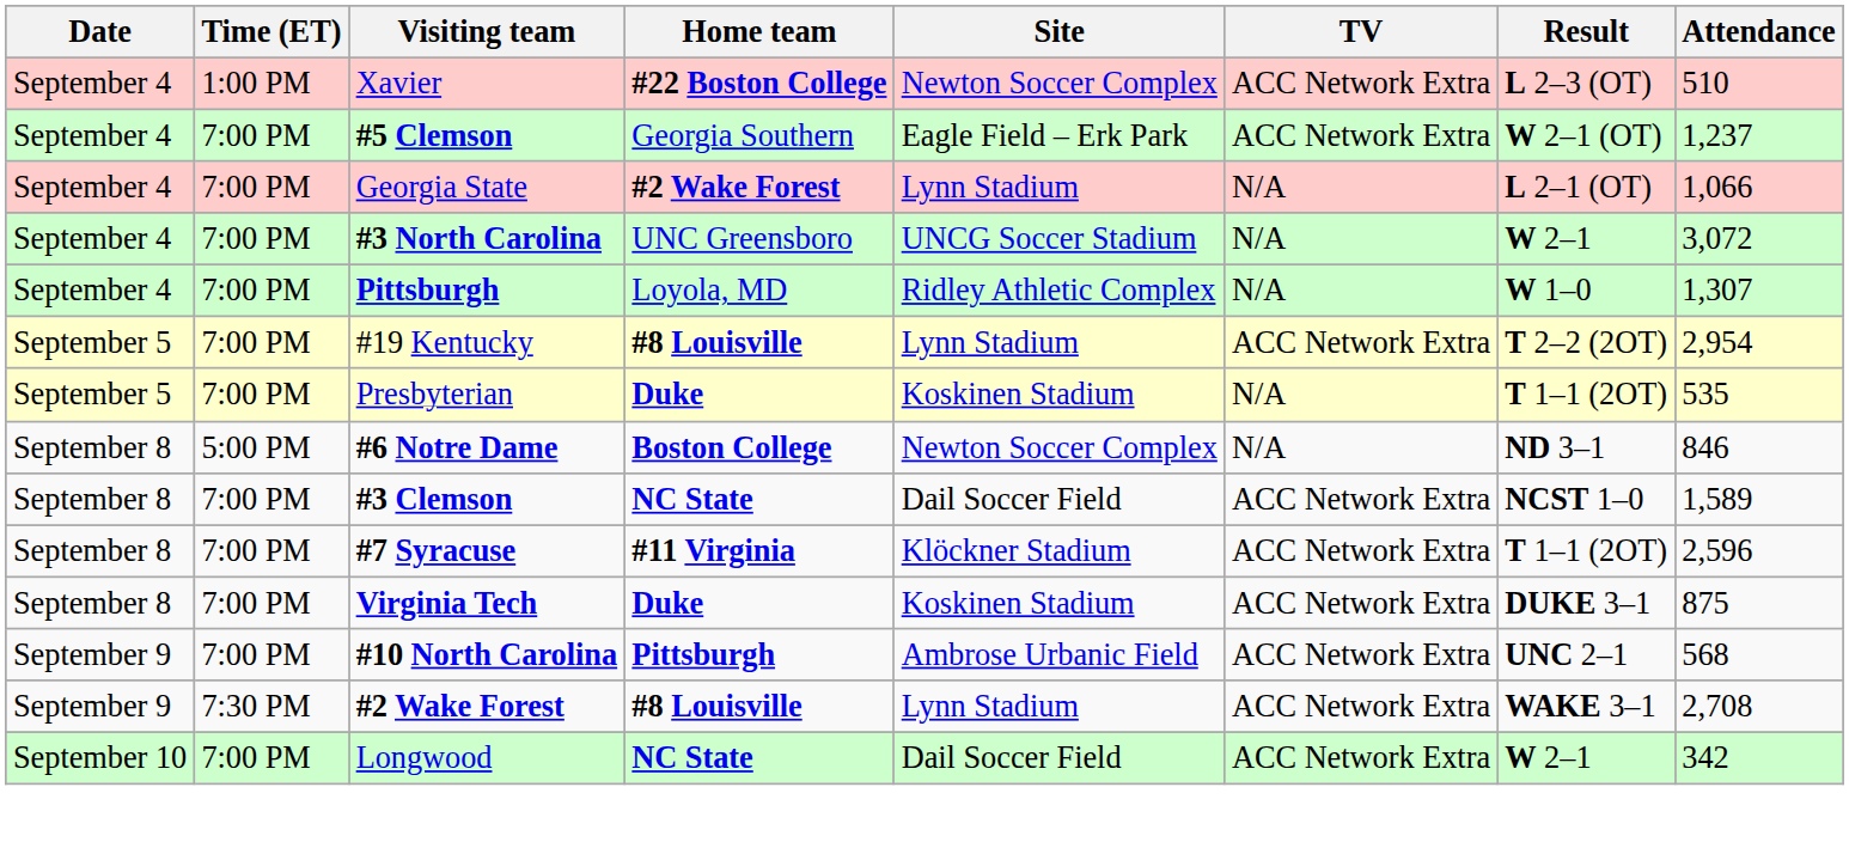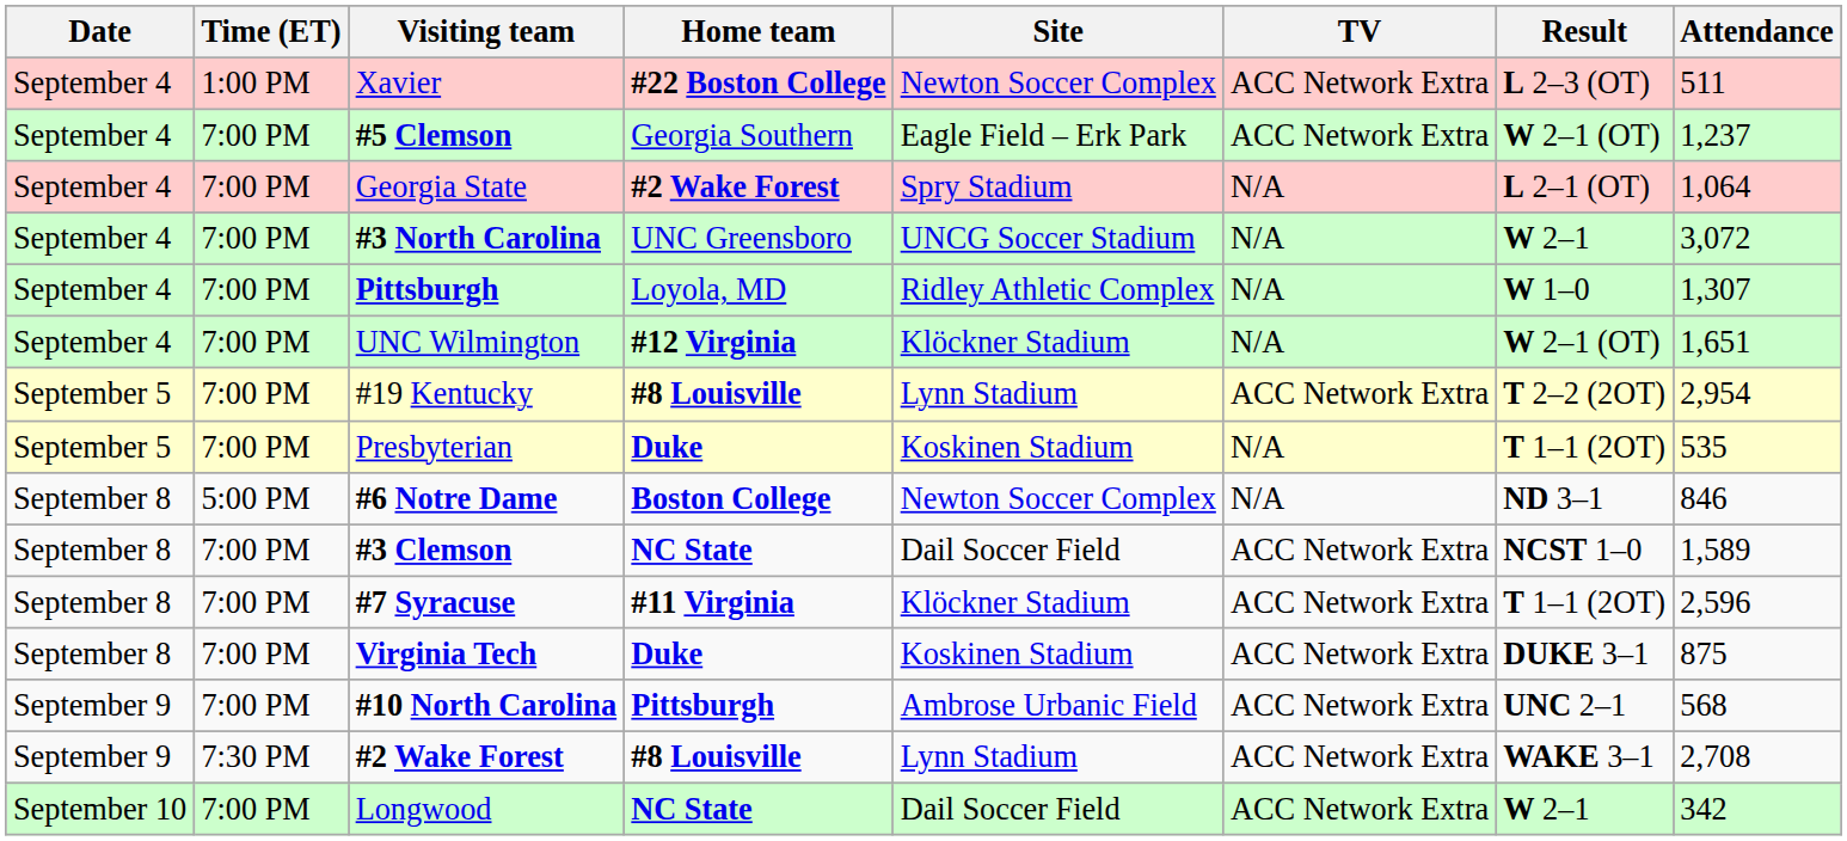Xavier | Attendance: 510 -> 511
Georgia State | Site: Lynn Stadium -> Spry Stadium
Georgia State | Attendance: 1,066 -> 1,064
+ row: September 4 | 7:00 PM | UNC Wilmington | #12 Virginia | Klöckner Stadium | N/A | W 2–1 (OT) | 1,651
